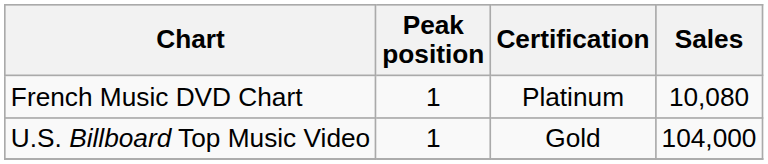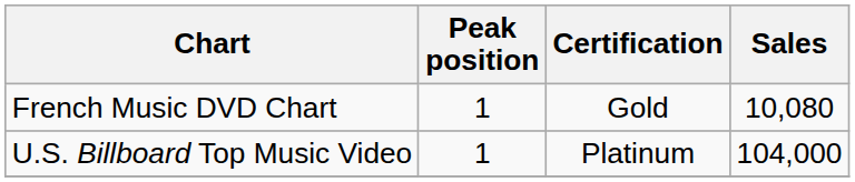French Music DVD Chart | Certification: Platinum -> Gold
U.S. Billboard Top Music Video | Certification: Gold -> Platinum
